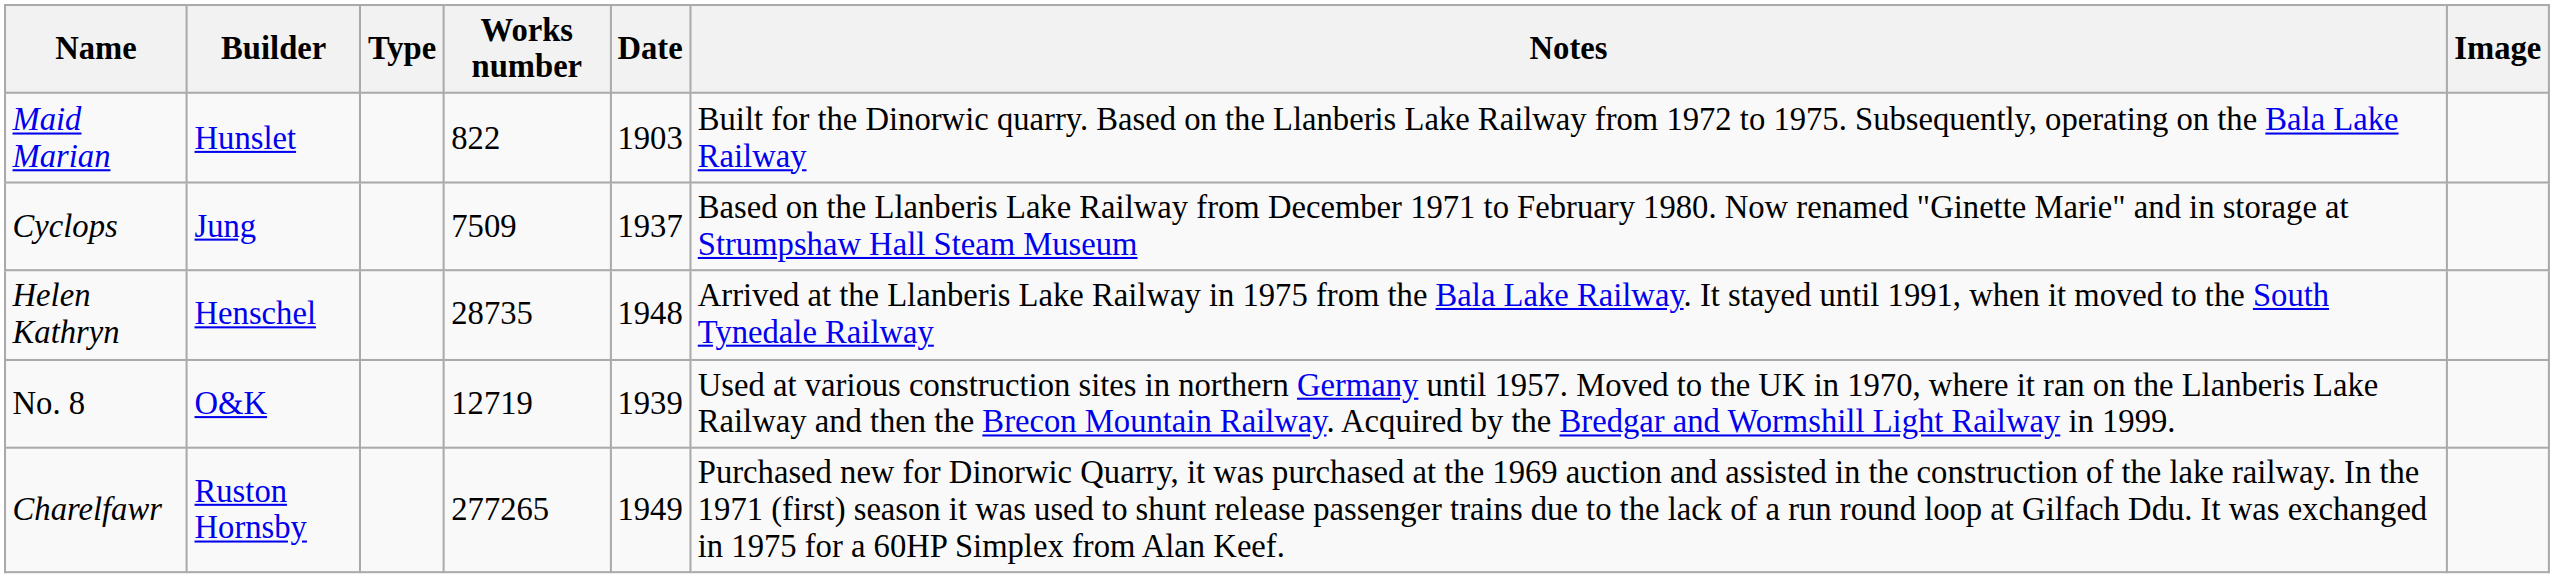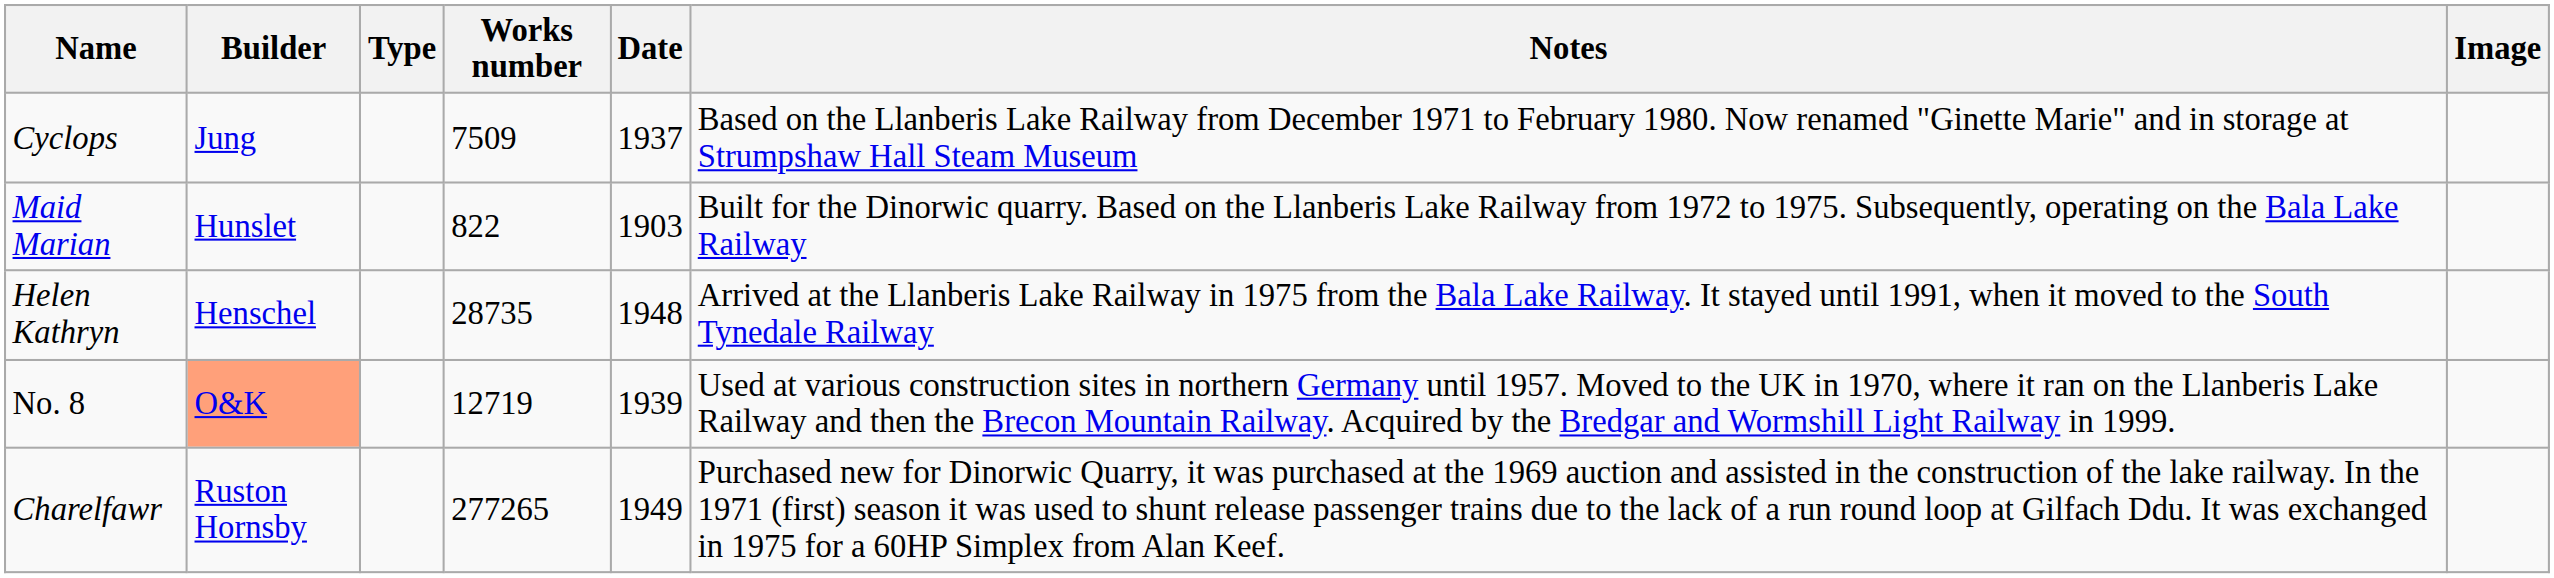rows swapped: Maid Marian <-> Cyclops
No. 8 | Builder: no background -> lightsalmon background
